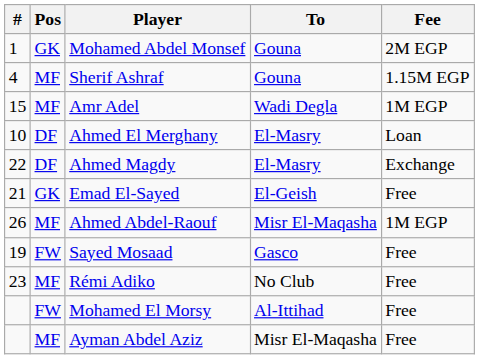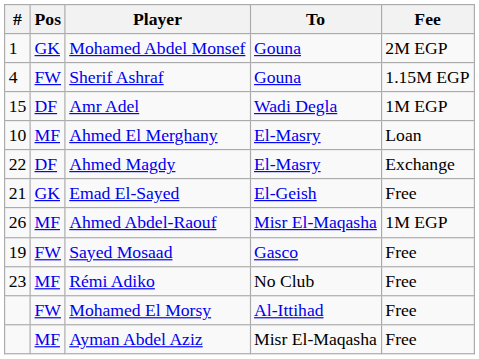Sherif Ashraf | Pos: MF -> FW
Amr Adel | Pos: MF -> DF
Ahmed El Merghany | Pos: DF -> MF
